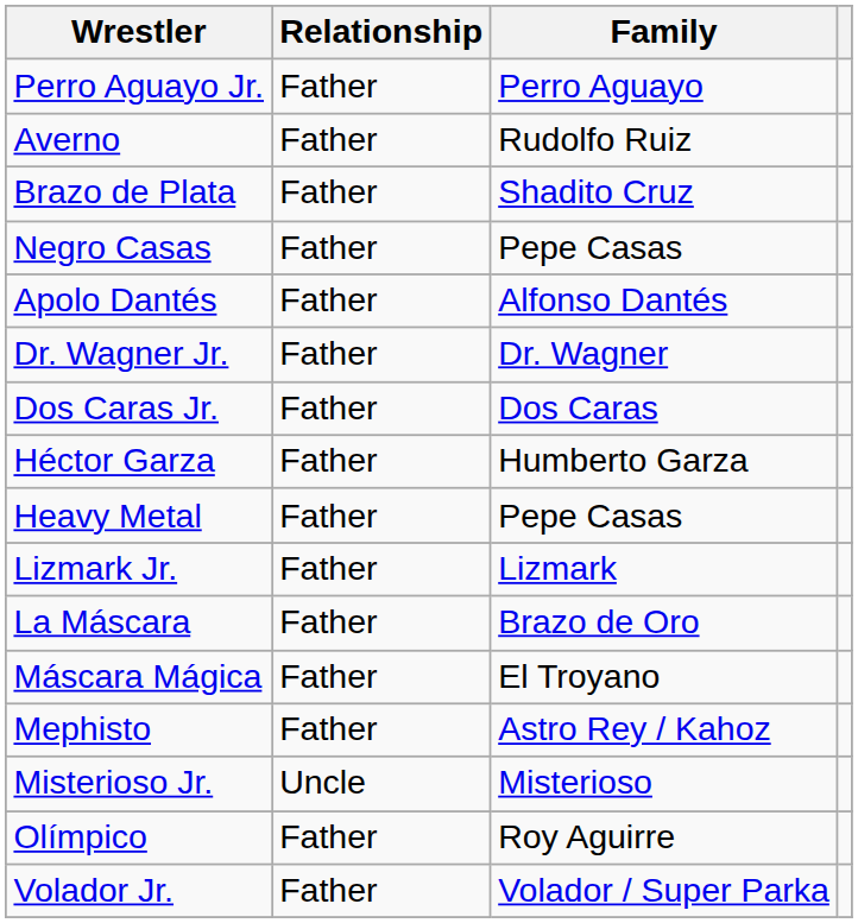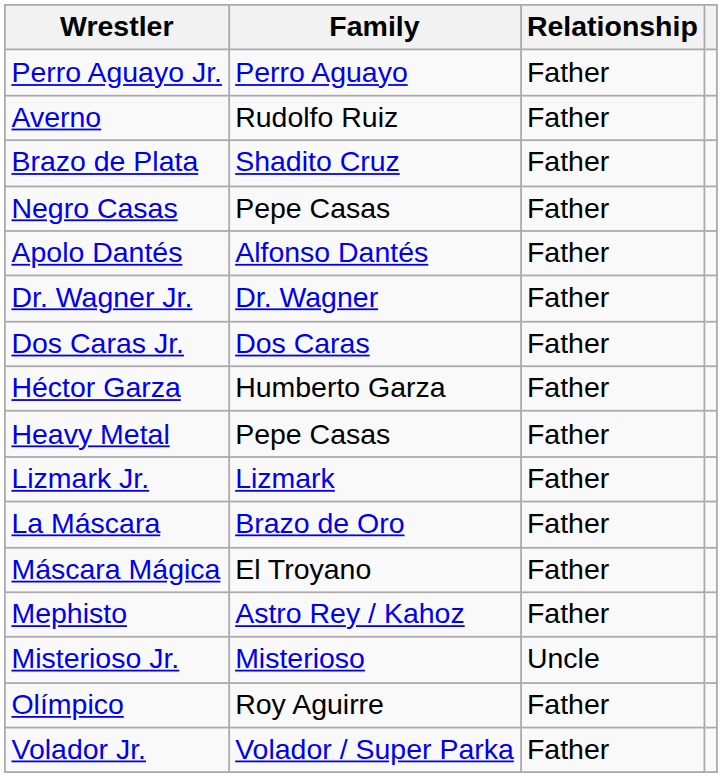columns swapped: Family <-> Relationship
